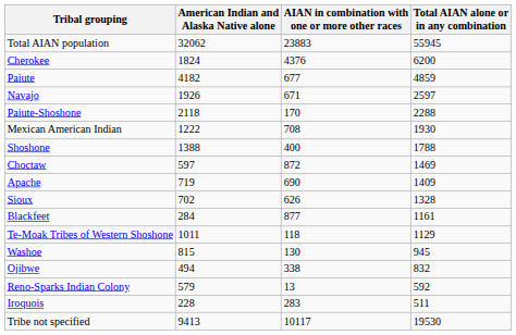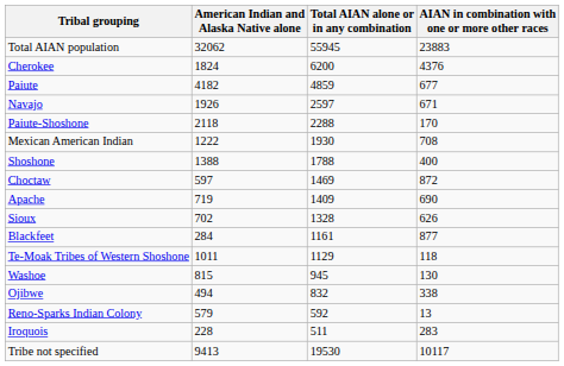columns swapped: AIAN in combination with one or more other races <-> Total AIAN alone or in any combination
